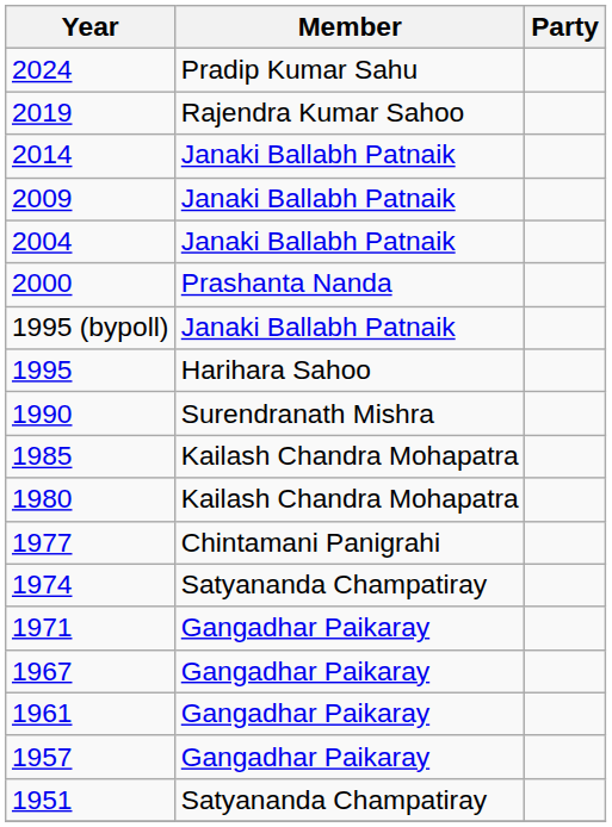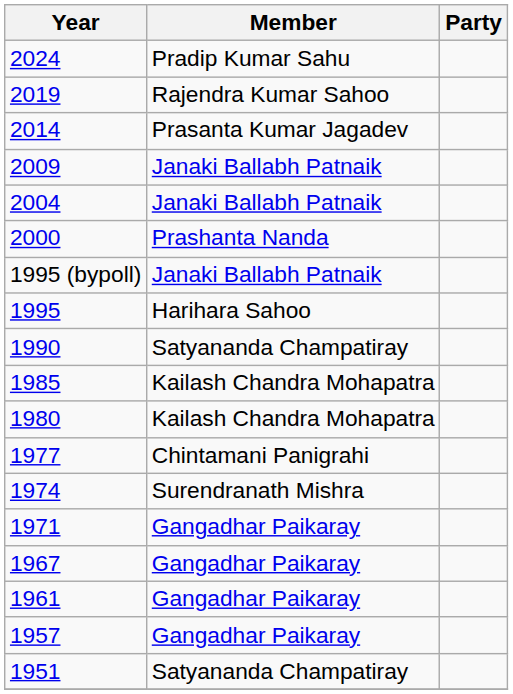2014 | Member: Janaki Ballabh Patnaik -> Prasanta Kumar Jagadev
1990 | Member: Surendranath Mishra -> Satyananda Champatiray
1974 | Member: Satyananda Champatiray -> Surendranath Mishra
